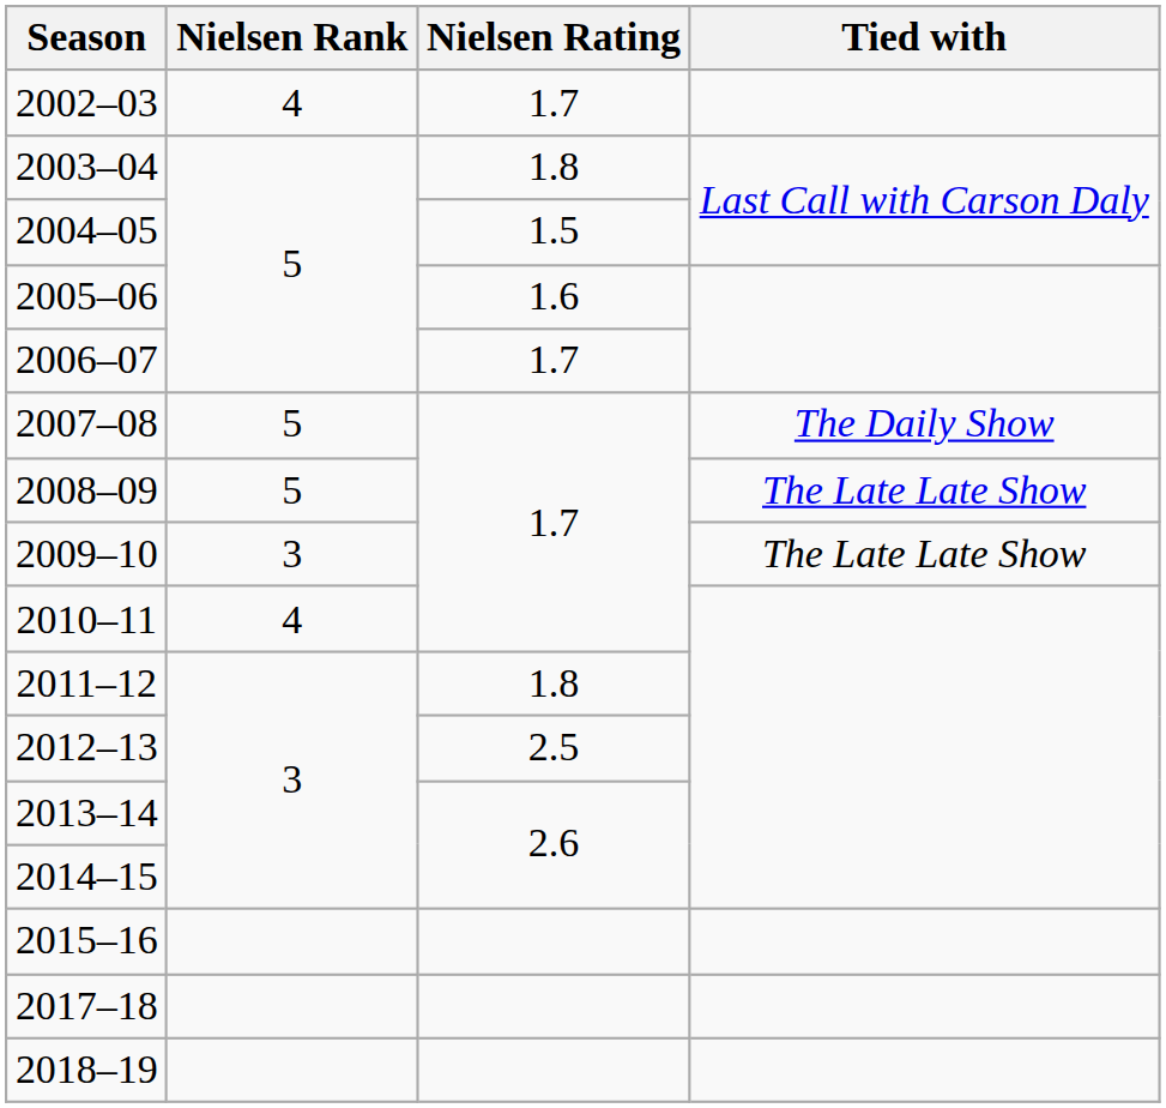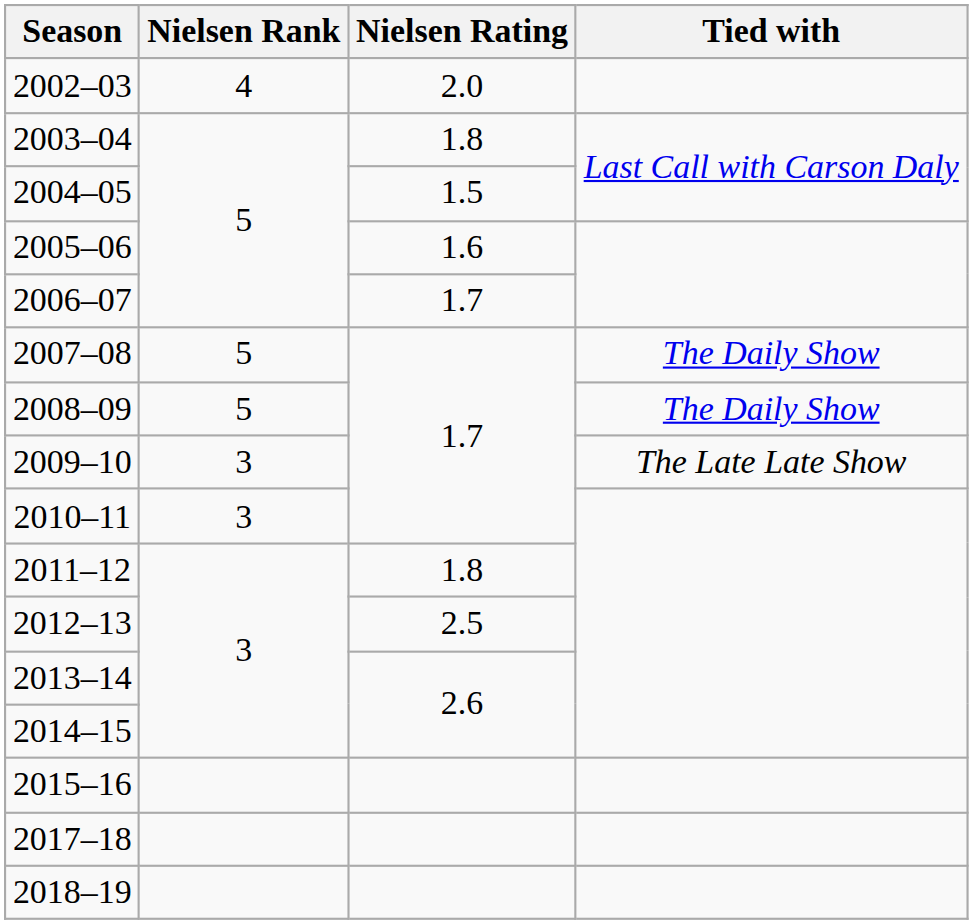2002–03 | Nielsen Rating: 1.7 -> 2.0
2008–09 | Tied with: The Late Late Show -> The Daily Show
2010–11 | Nielsen Rank: 4 -> 3
